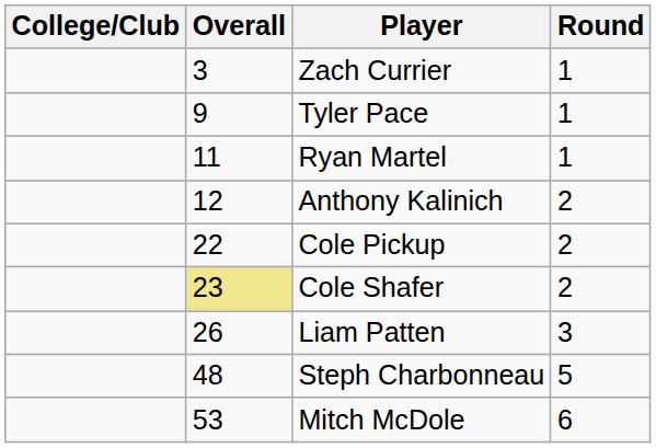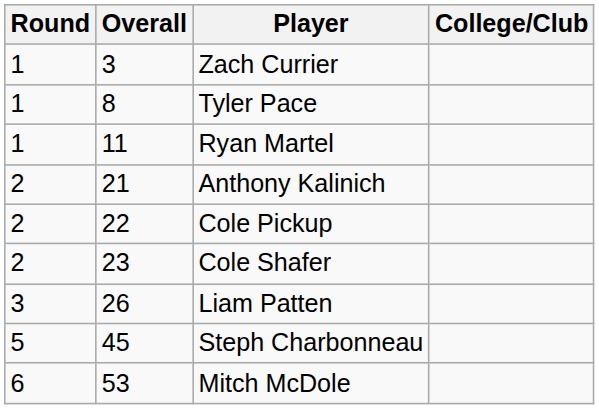columns swapped: Round <-> College/Club
Tyler Pace | Overall: 9 -> 8
Anthony Kalinich | Overall: 12 -> 21
Cole Shafer | Overall: khaki background -> no background
Steph Charbonneau | Overall: 48 -> 45
